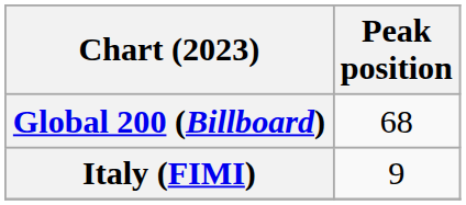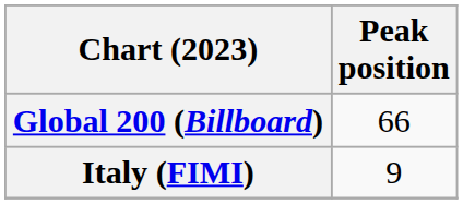Global 200 (Billboard) | Peak position: 68 -> 66
